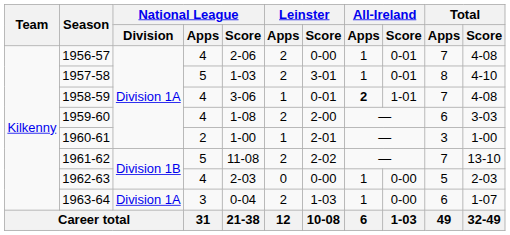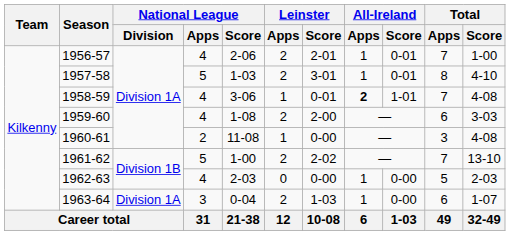1956-57 | Leinster / Score: 0-00 -> 2-01
1956-57 | Total / Score: 4-08 -> 1-00
1960-61 | National League / Score: 1-00 -> 11-08
1960-61 | Leinster / Score: 2-01 -> 0-00
1960-61 | Total / Score: 1-00 -> 4-08
1961-62 | National League / Score: 11-08 -> 1-00
